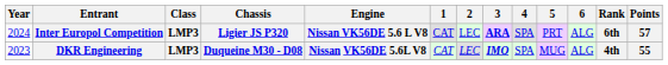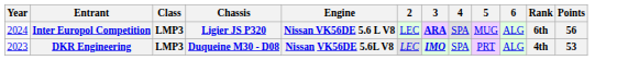- column: 1 | CAT | CAT
Inter Europol Competition | 5: PRT -> MUG
Inter Europol Competition | Points: 57 -> 56
DKR Engineering | 5: MUG -> PRT
DKR Engineering | Points: 55 -> 53
